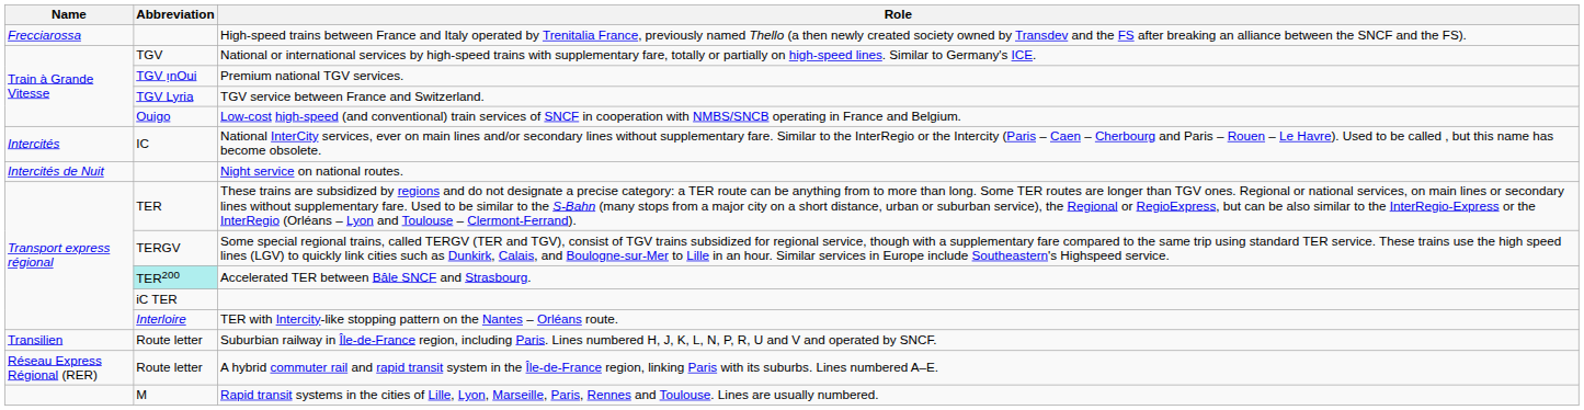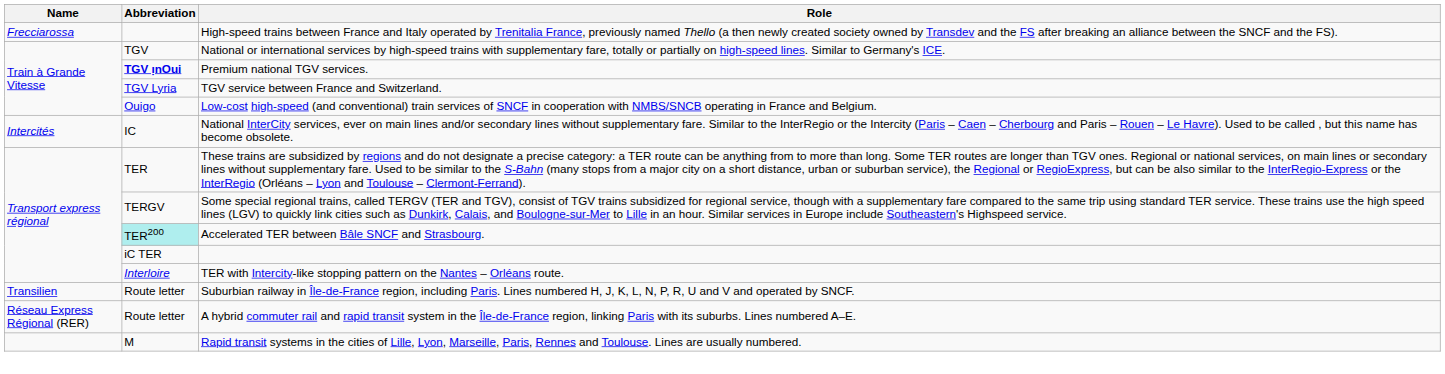Premium national TGV services. | Abbreviation: normal -> bold
- row: Intercités de Nuit | Night service on national routes.
